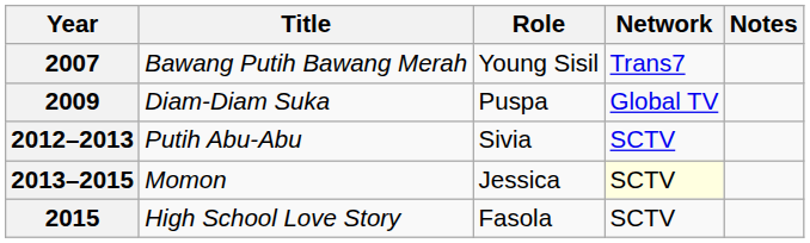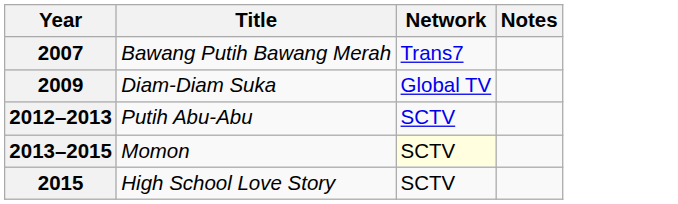- column: Role | Young Sisil | Puspa | Sivia | Jessica | Fasola
